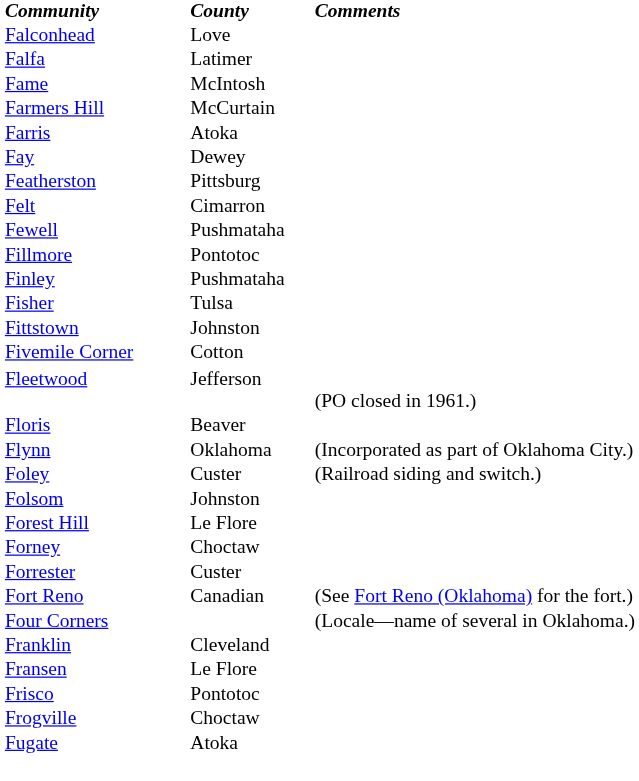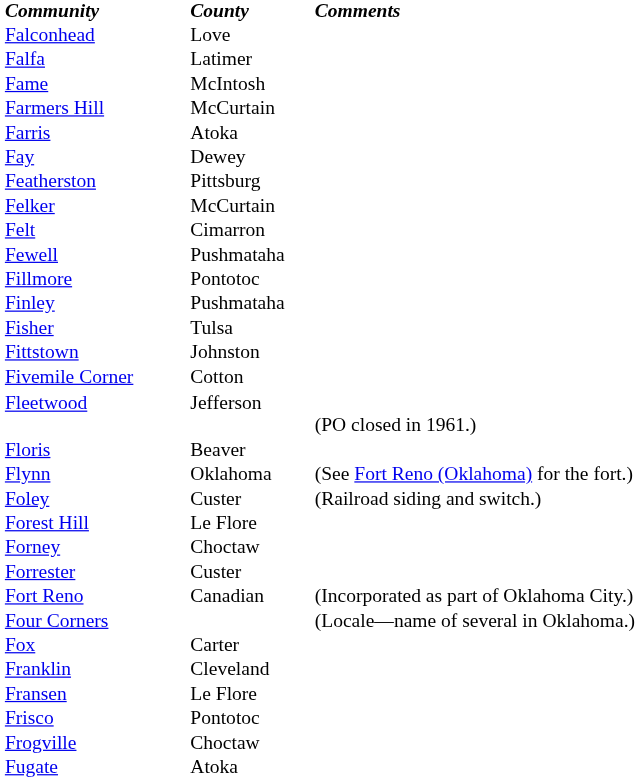+ row: Felker | McCurtain
Flynn | Comments: (Incorporated as part of Oklahoma City.) -> (See Fort Reno (Oklahoma) for the fort.)
- row: Folsom | Johnston
Fort Reno | Comments: (See Fort Reno (Oklahoma) for the fort.) -> (Incorporated as part of Oklahoma City.)
+ row: Fox | Carter
